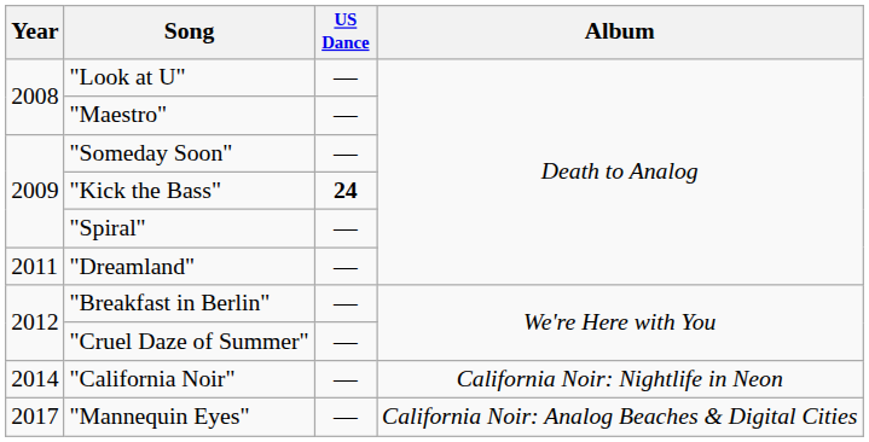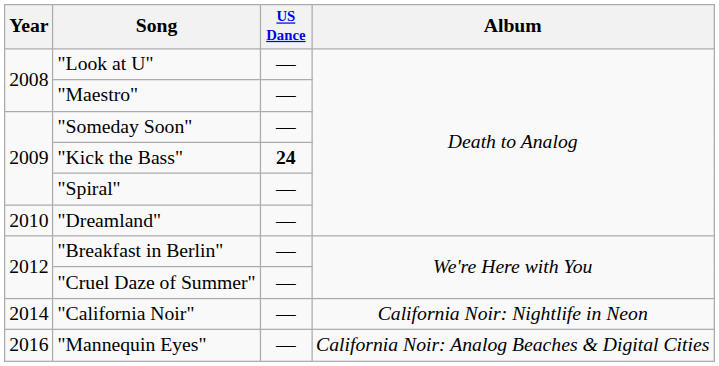"Dreamland" | Year: 2011 -> 2010
"Mannequin Eyes" | Year: 2017 -> 2016
